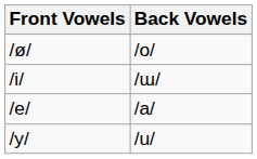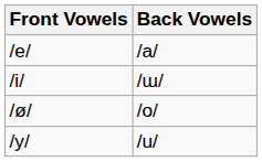rows swapped: /e/ <-> /ø/
